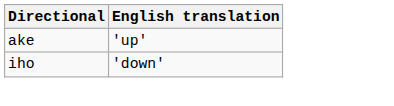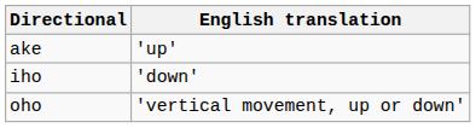+ row: oho | 'vertical movement, up or down'
